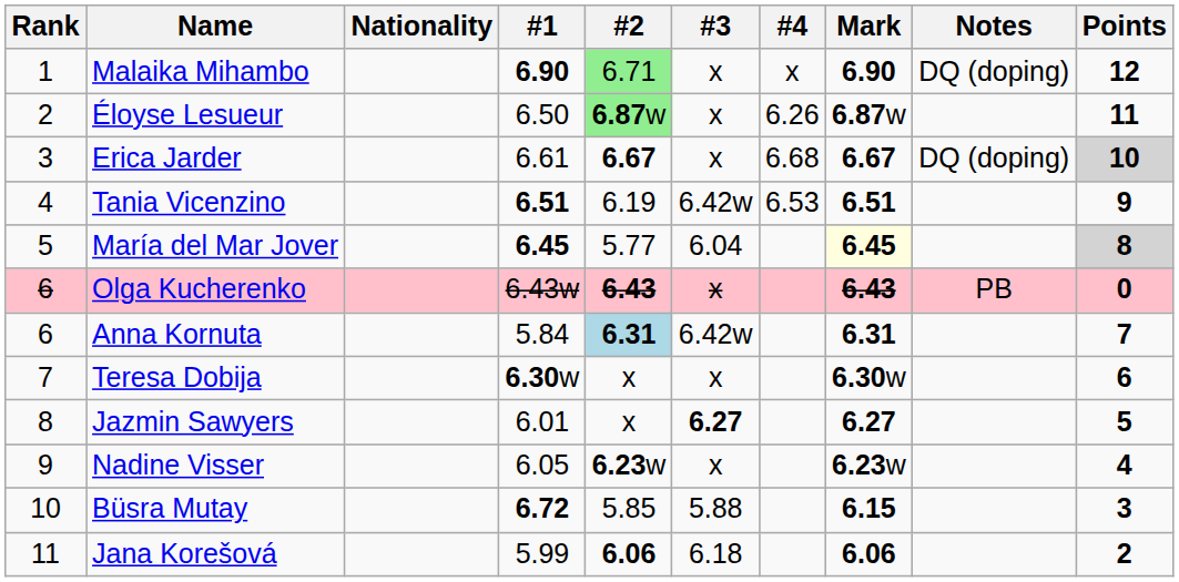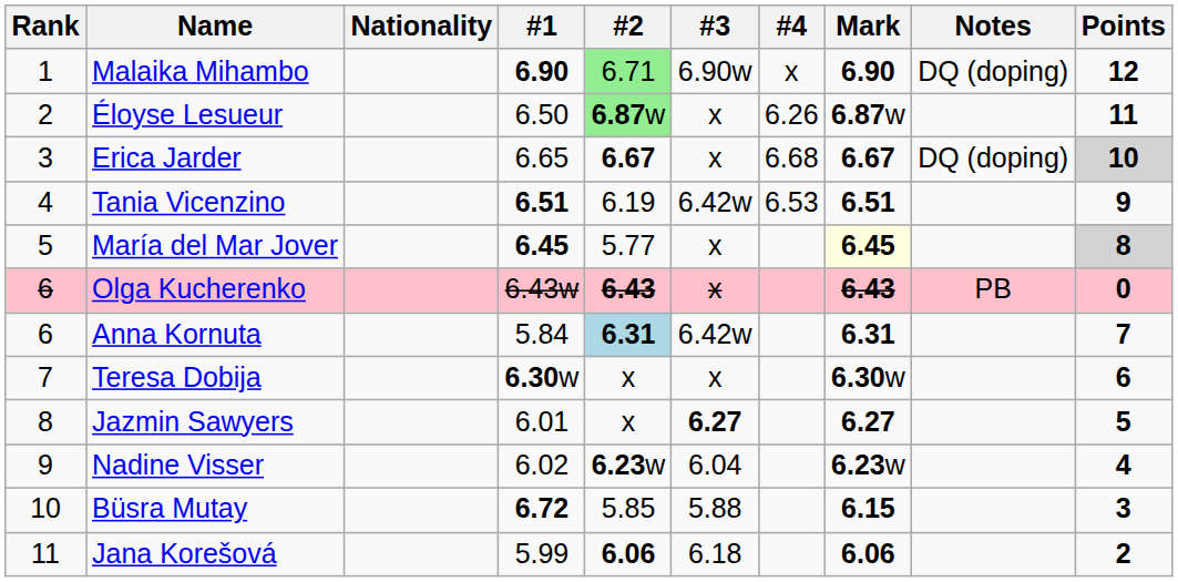Malaika Mihambo | #3: x -> 6.90w
Erica Jarder | #1: 6.61 -> 6.65
María del Mar Jover | #3: 6.04 -> x
Nadine Visser | #1: 6.05 -> 6.02
Nadine Visser | #3: x -> 6.04
